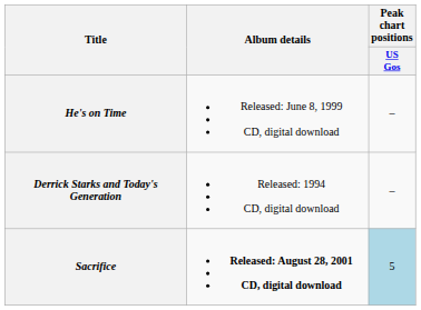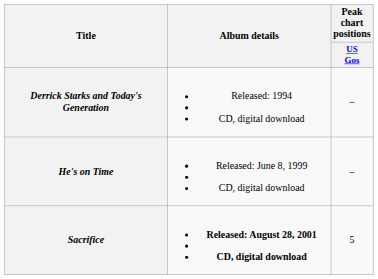rows swapped: Derrick Starks and Today's Generation <-> He's on Time
Sacrifice | Peak chart positions / US Gos: lightblue background -> no background
